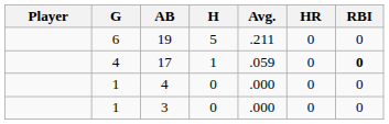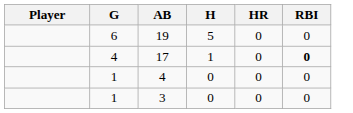- column: Avg. | .211 | .059 | .000 | .000
